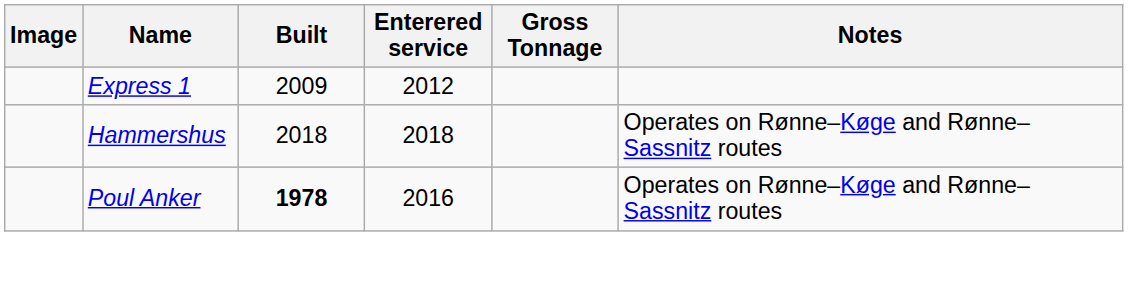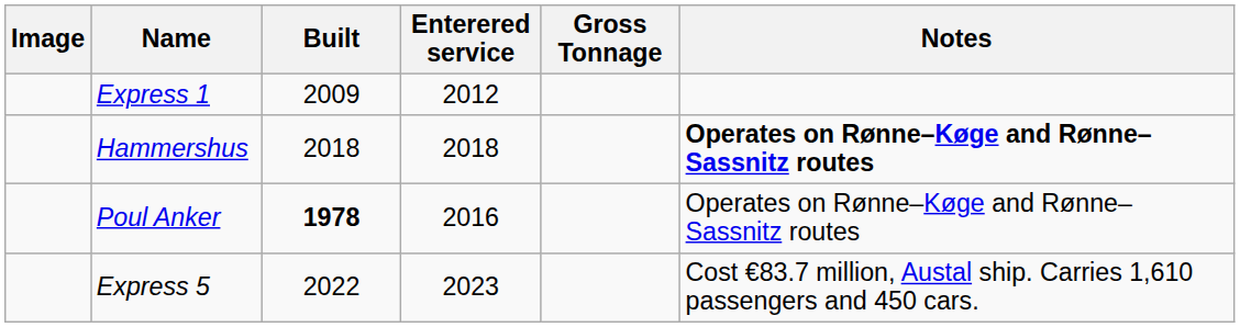Hammershus | Notes: normal -> bold
+ row: Express 5 | 2022 | 2023 | Cost €83.7 million, Austal ship. Carries 1,610 passengers and 450 cars.
